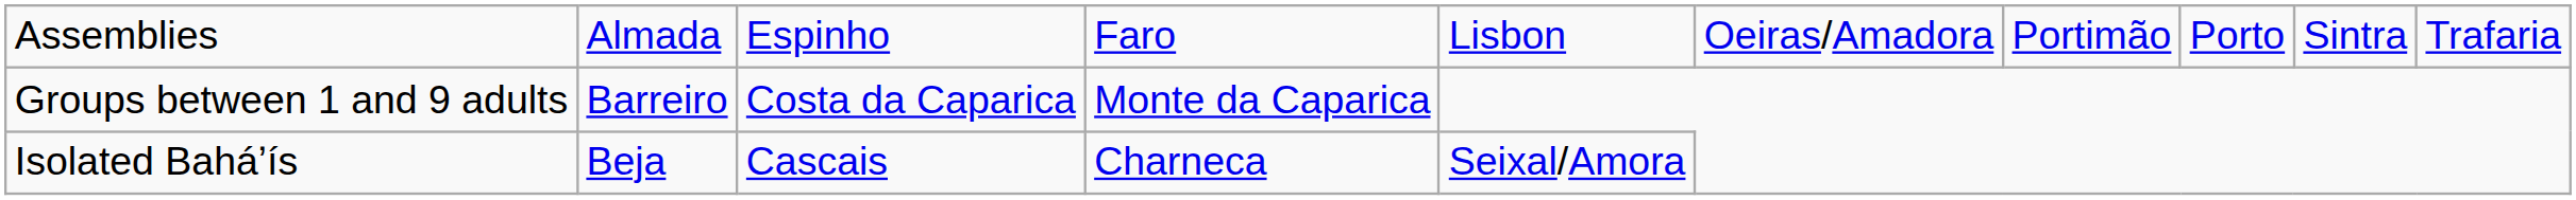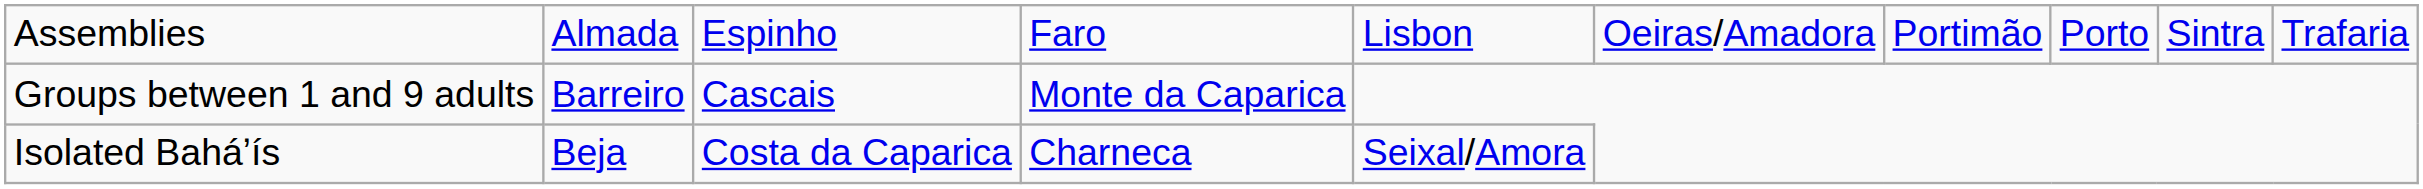Groups between 1 and 9 adults | column 3: Costa da Caparica -> Cascais
Isolated Baháʼís | column 3: Cascais -> Costa da Caparica
